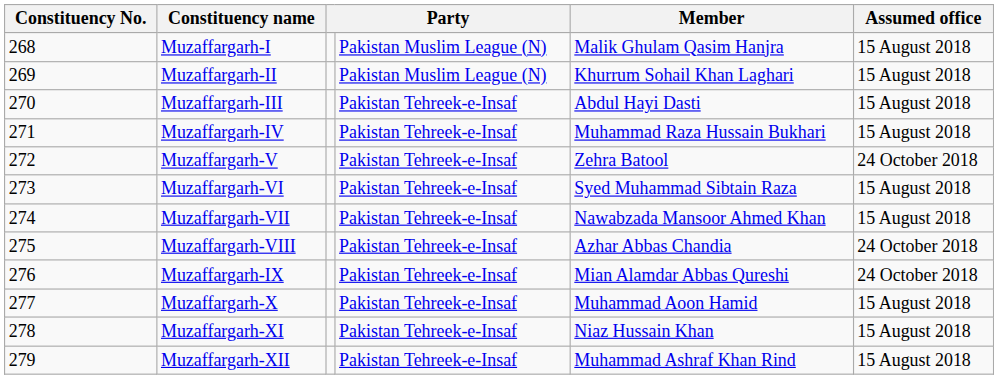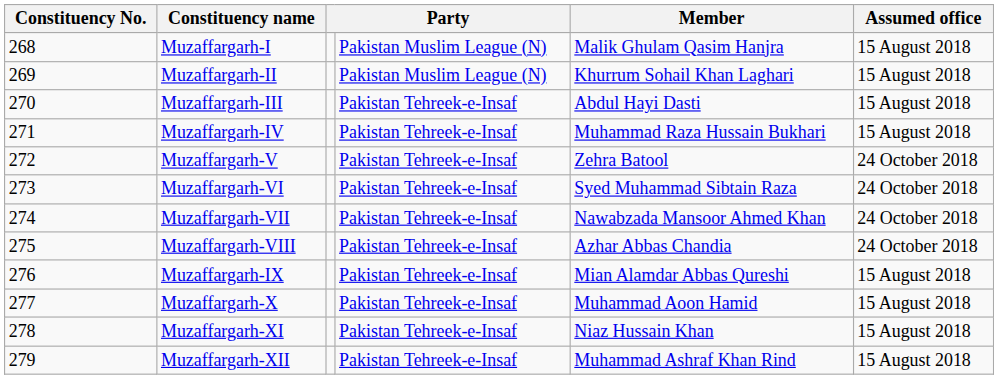Muzaffargarh-VI | Assumed office: 15 August 2018 -> 24 October 2018
Muzaffargarh-VII | Assumed office: 15 August 2018 -> 24 October 2018
Muzaffargarh-IX | Assumed office: 24 October 2018 -> 15 August 2018
